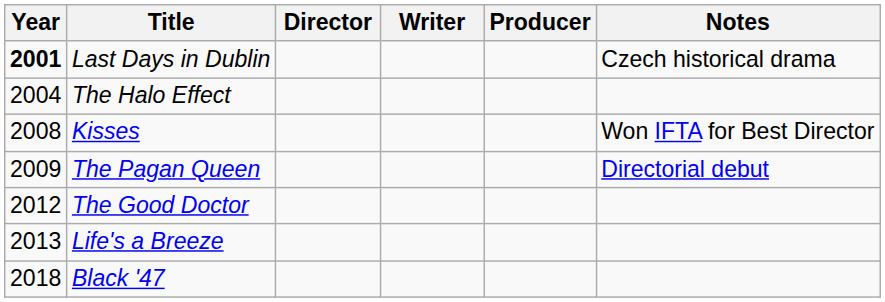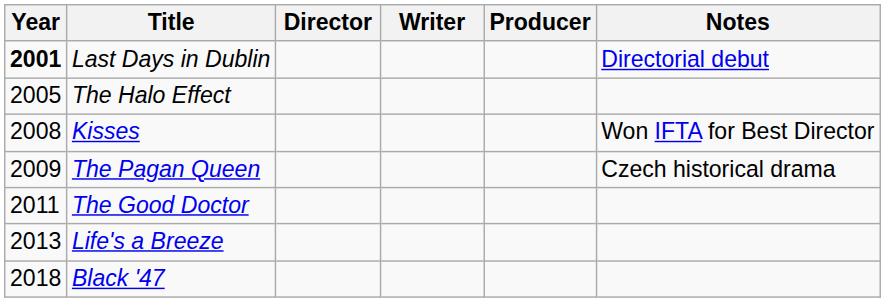Last Days in Dublin | Notes: Czech historical drama -> Directorial debut
The Halo Effect | Year: 2004 -> 2005
The Pagan Queen | Notes: Directorial debut -> Czech historical drama
The Good Doctor | Year: 2012 -> 2011
